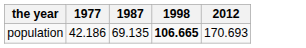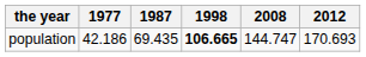+ column: 2008 | 144.747
population | 1987: 69.135 -> 69.435
